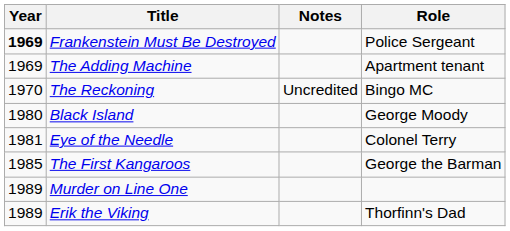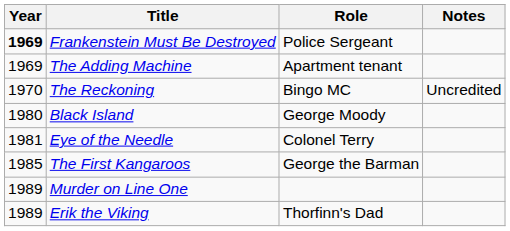columns swapped: Role <-> Notes
